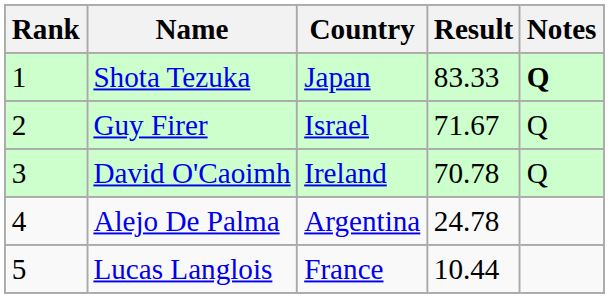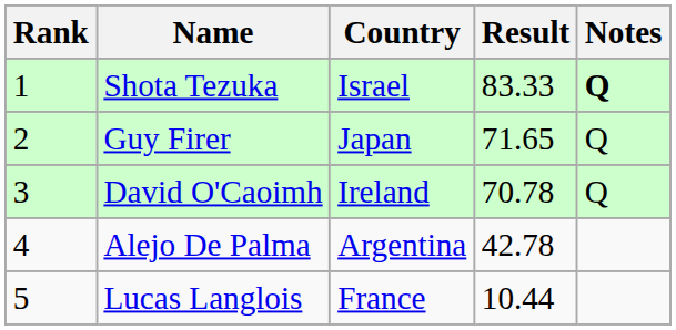Shota Tezuka | Country: Japan -> Israel
Guy Firer | Country: Israel -> Japan
Guy Firer | Result: 71.67 -> 71.65
Alejo De Palma | Result: 24.78 -> 42.78
